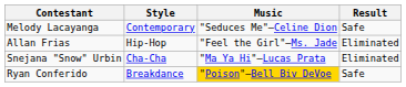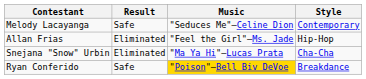columns swapped: Style <-> Result
